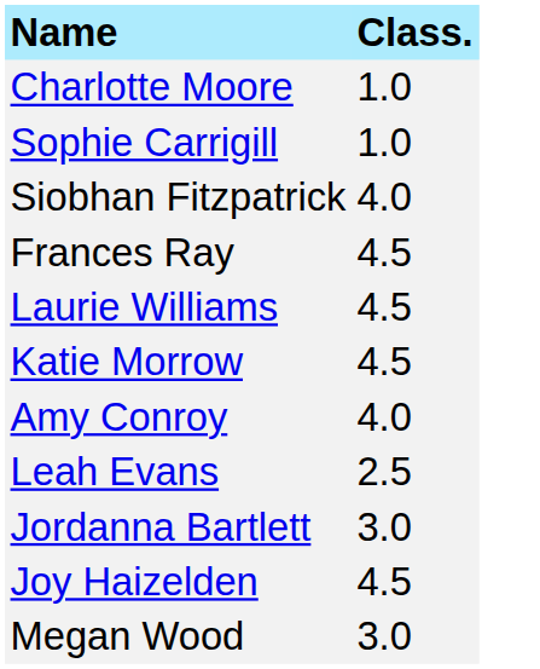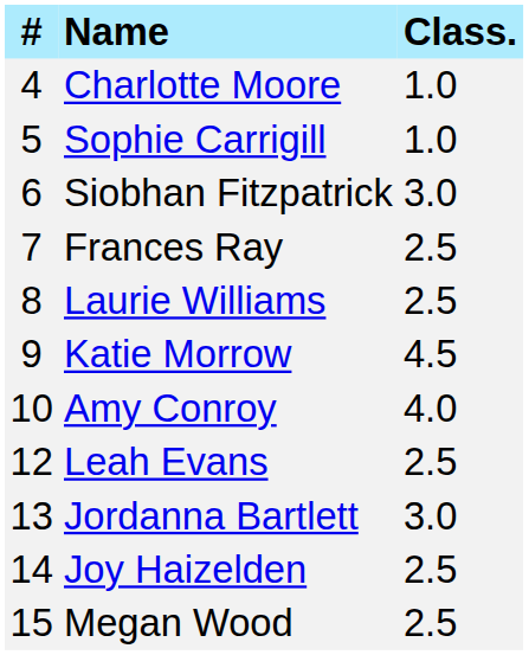+ column: # | 4 | 5 | 6 | 7 | 8 | 9 | 10 | 12 | 13 | 14 | 15
Siobhan Fitzpatrick | Class.: 4.0 -> 3.0
Frances Ray | Class.: 4.5 -> 2.5
Laurie Williams | Class.: 4.5 -> 2.5
Joy Haizelden | Class.: 4.5 -> 2.5
Megan Wood | Class.: 3.0 -> 2.5
